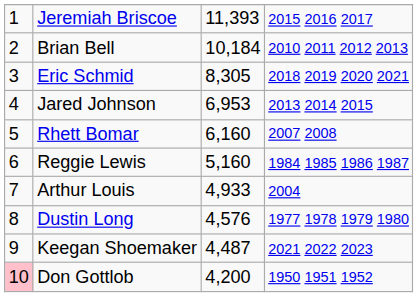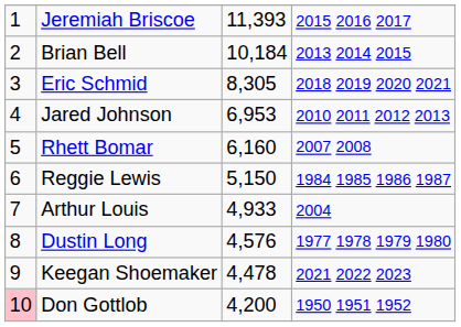Brian Bell | column 4: 2010 2011 2012 2013 -> 2013 2014 2015
Jared Johnson | column 4: 2013 2014 2015 -> 2010 2011 2012 2013
Reggie Lewis | column 3: 5,160 -> 5,150
Keegan Shoemaker | column 3: 4,487 -> 4,478
